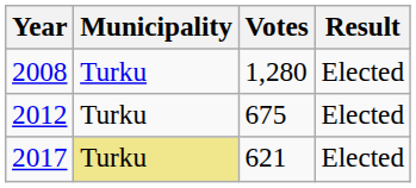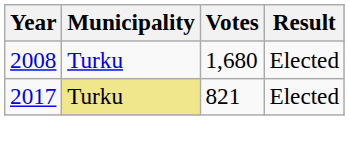2008 | Votes: 1,280 -> 1,680
- row: 2012 | Turku | 675 | Elected
2017 | Votes: 621 -> 821
